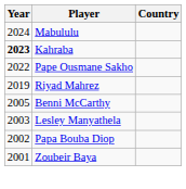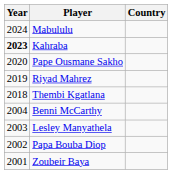Pape Ousmane Sakho | Year: 2022 -> 2020
+ row: 2018 | Thembi Kgatlana
Benni McCarthy | Year: 2005 -> 2004
